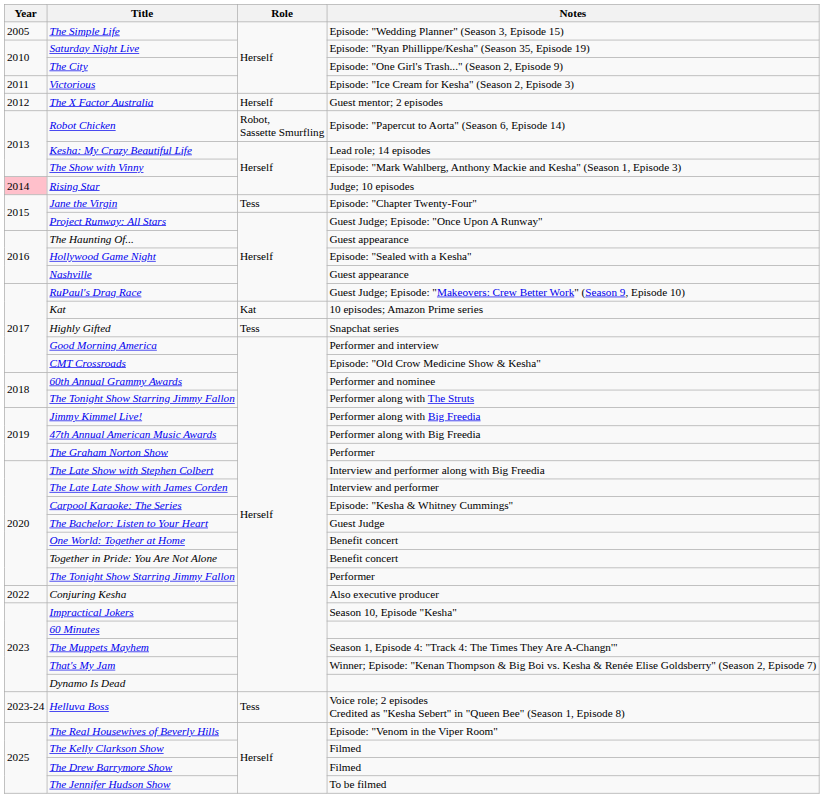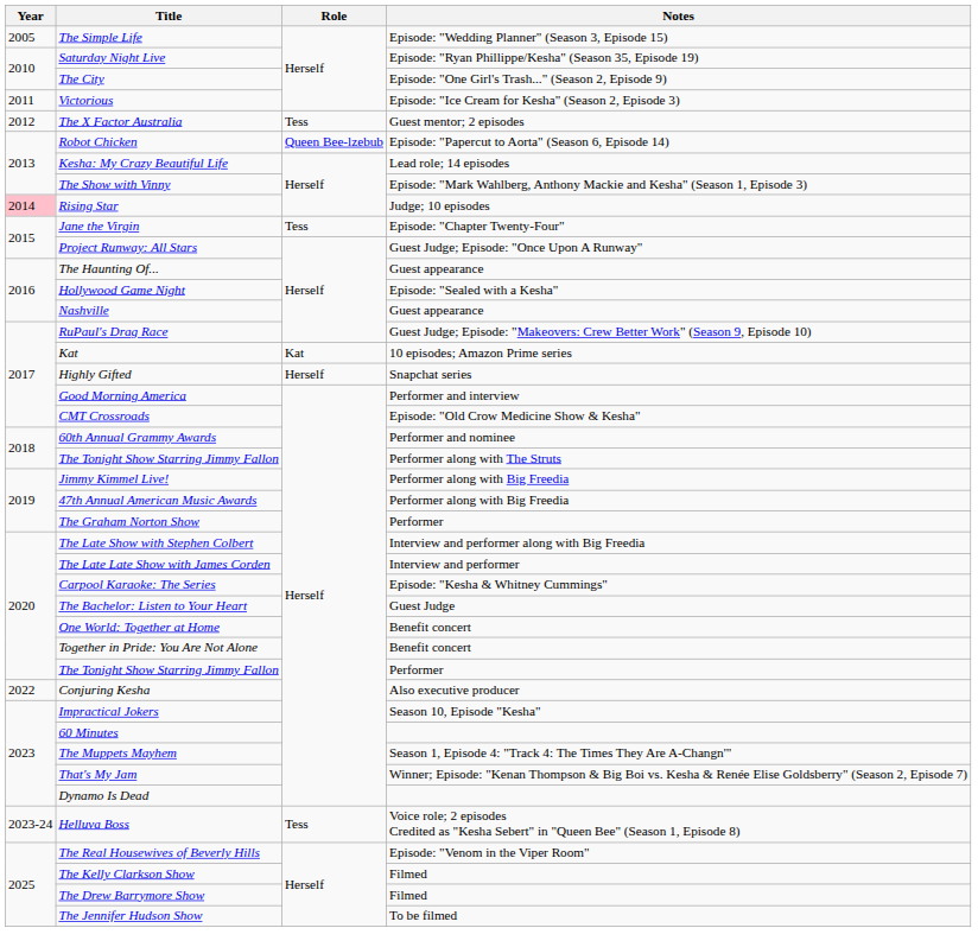The X Factor Australia | Role: Herself -> Tess
Robot Chicken | Role: Robot, Sassette Smurfling -> Queen Bee-lzebub
Highly Gifted | Role: Tess -> Herself
